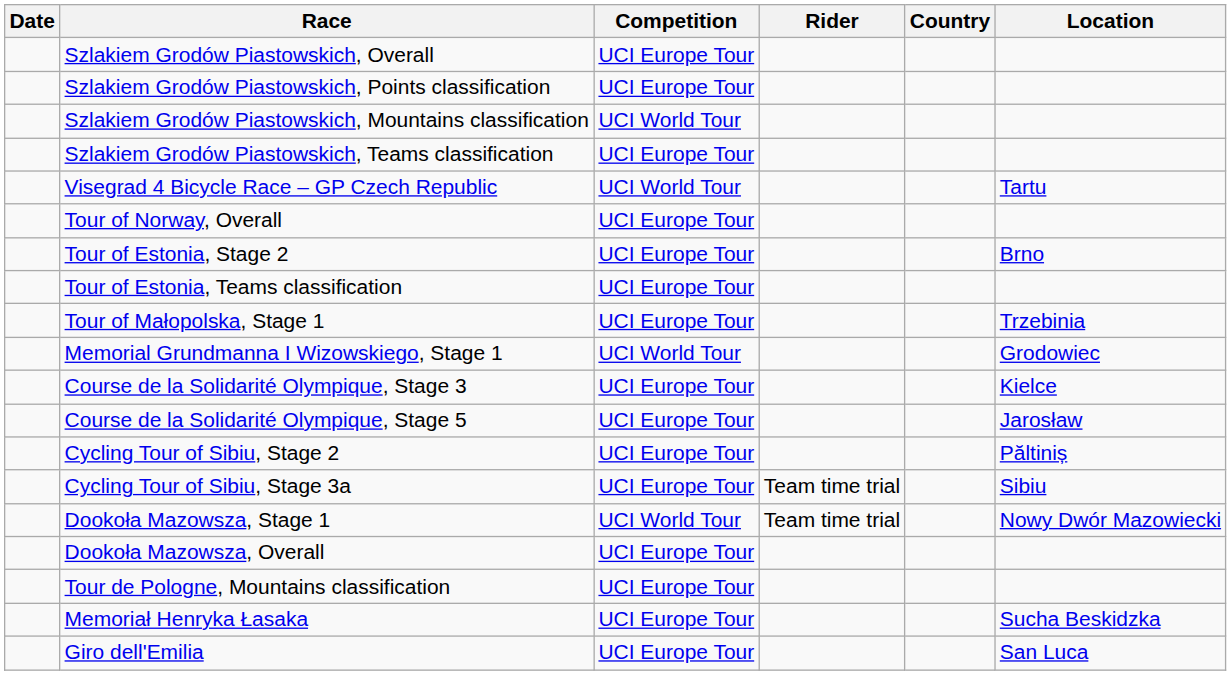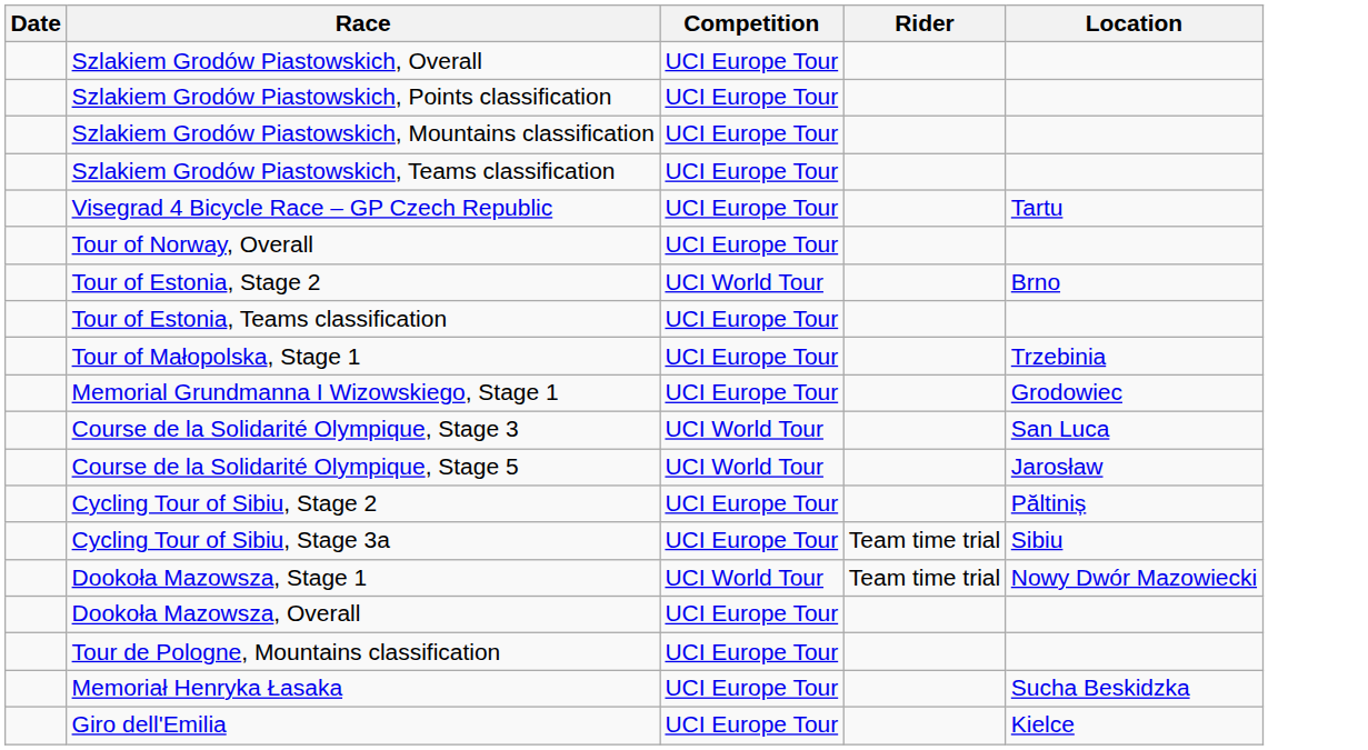- column: Country
Szlakiem Grodów Piastowskich, Mountains classification | Competition: UCI World Tour -> UCI Europe Tour
Visegrad 4 Bicycle Race – GP Czech Republic | Competition: UCI World Tour -> UCI Europe Tour
Tour of Estonia, Stage 2 | Competition: UCI Europe Tour -> UCI World Tour
Memorial Grundmanna I Wizowskiego, Stage 1 | Competition: UCI World Tour -> UCI Europe Tour
Course de la Solidarité Olympique, Stage 3 | Competition: UCI Europe Tour -> UCI World Tour
Course de la Solidarité Olympique, Stage 3 | Location: Kielce -> San Luca
Course de la Solidarité Olympique, Stage 5 | Competition: UCI Europe Tour -> UCI World Tour
Giro dell'Emilia | Location: San Luca -> Kielce
